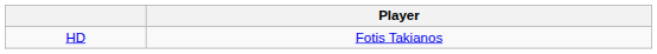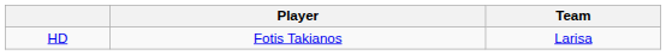+ column: Team | Larisa
